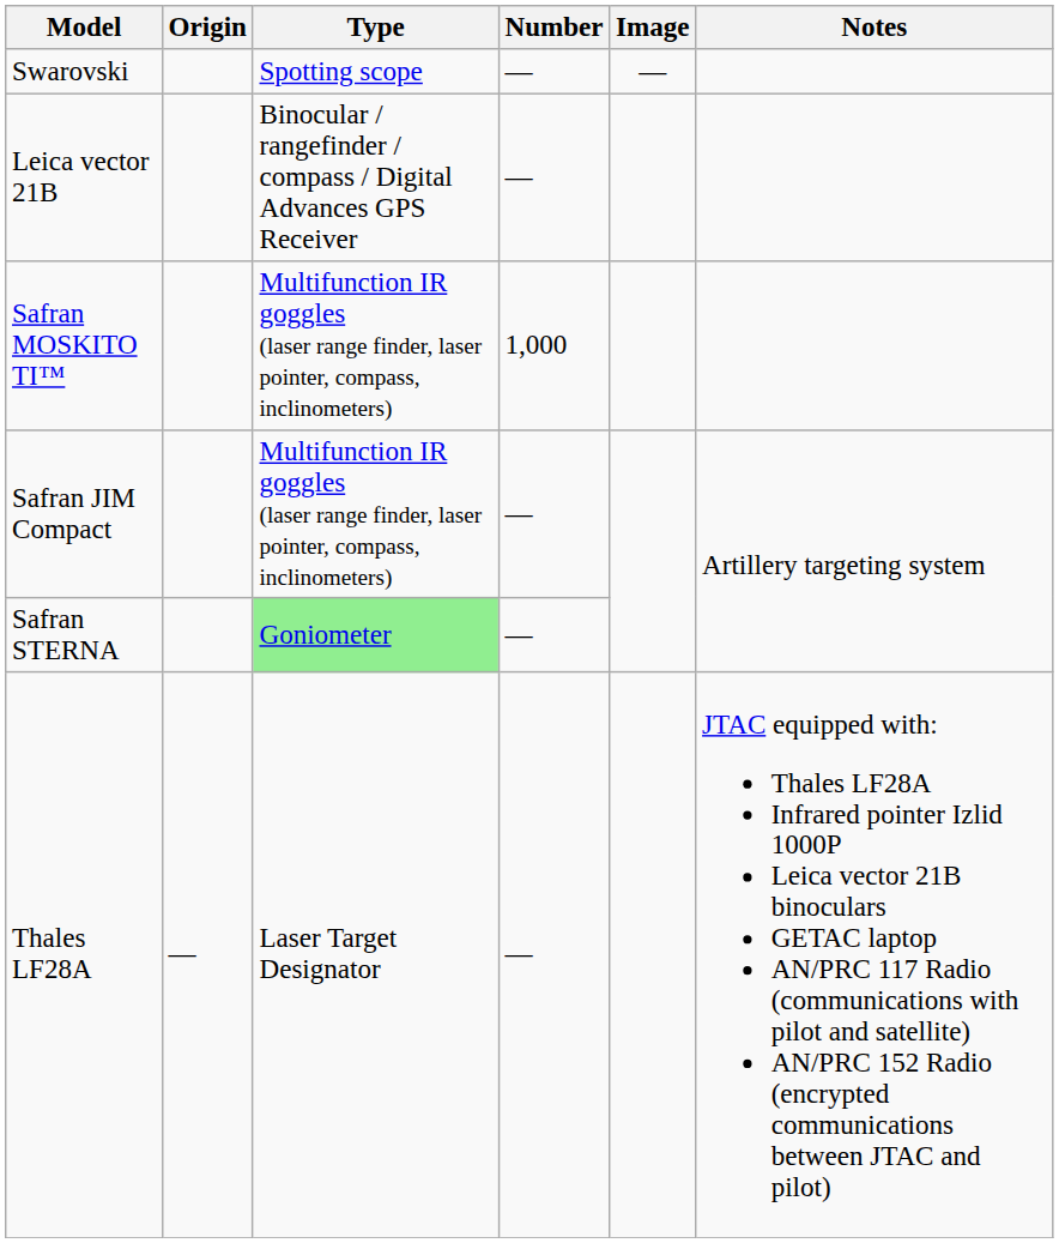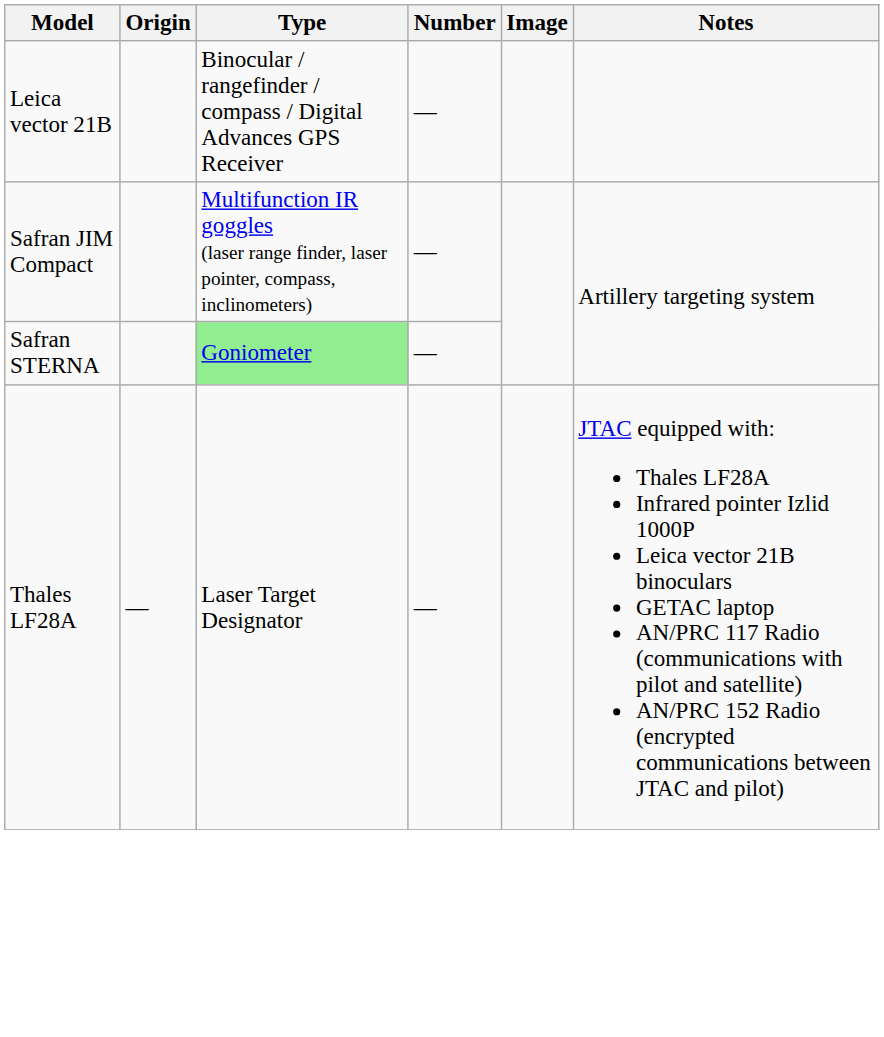- row: Swarovski | Spotting scope | — | —
- row: Safran MOSKITO TI™ | Multifunction IR goggles (laser range finder, laser pointer, compass, inclinometers) | 1,000
